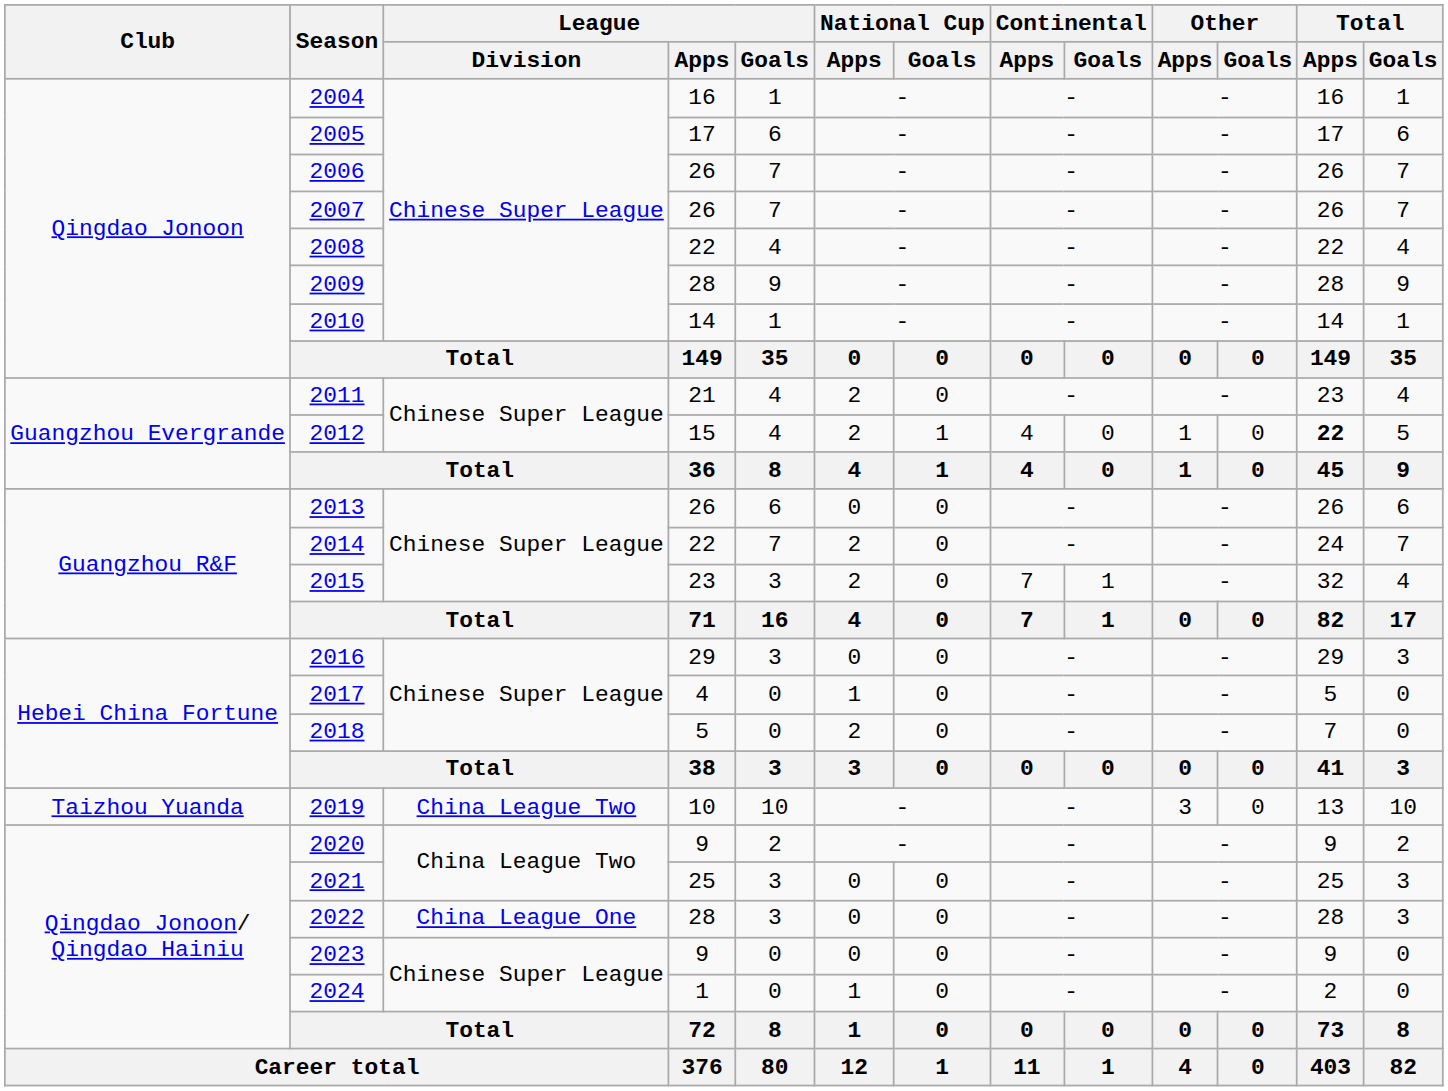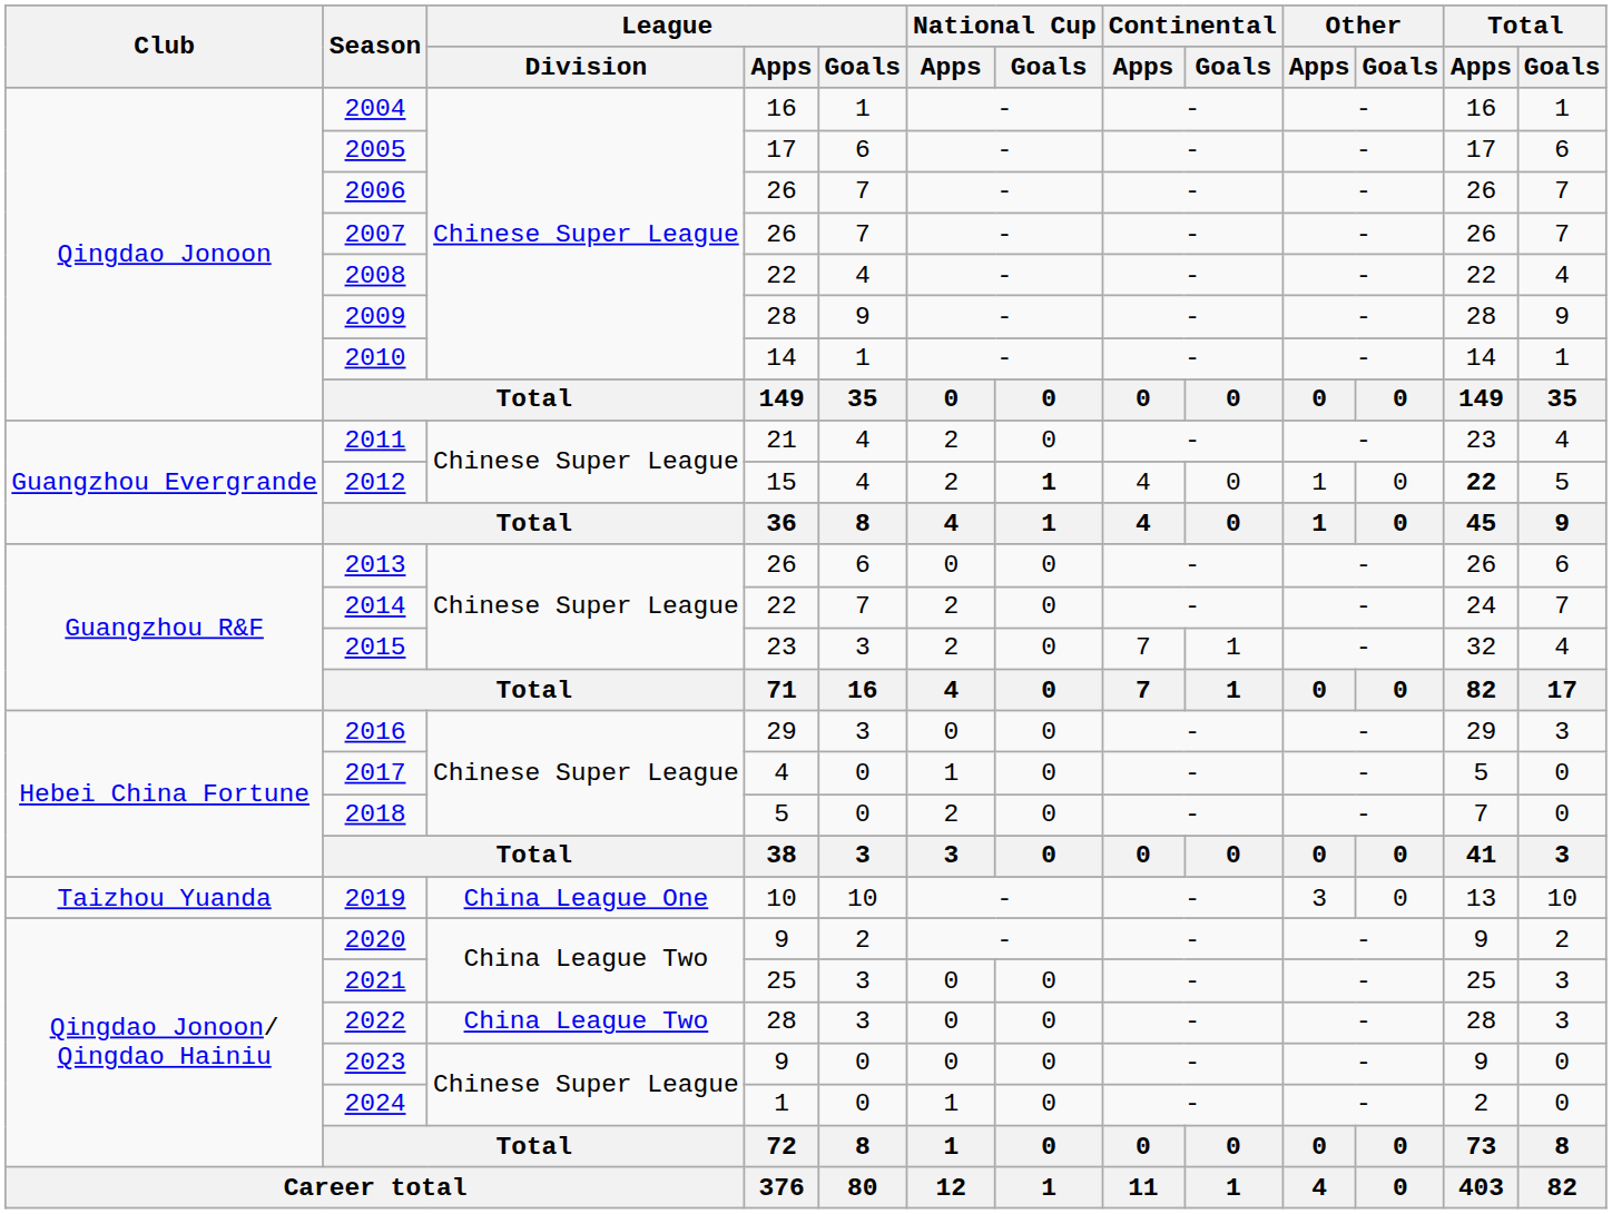2012 | National Cup / Goals: normal -> bold
2019 | League / Division: China League Two -> China League One
2022 | League / Division: China League One -> China League Two
